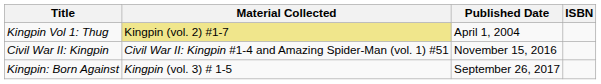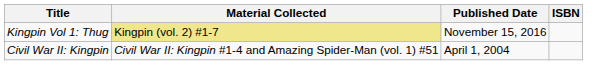Kingpin Vol 1: Thug | Published Date: April 1, 2004 -> November 15, 2016
Civil War II: Kingpin | Published Date: November 15, 2016 -> April 1, 2004
- row: Kingpin: Born Against | Kingpin (vol. 3) # 1-5 | September 26, 2017
